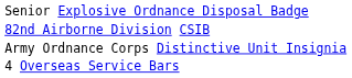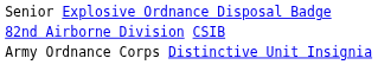- row: 4 Overseas Service Bars
